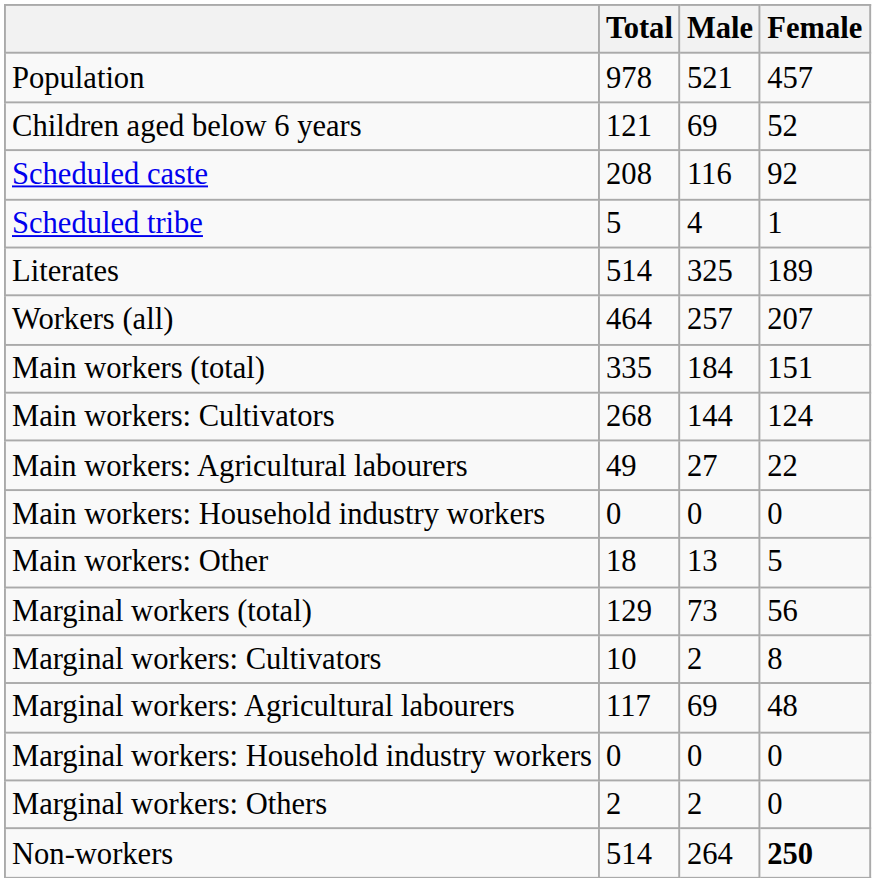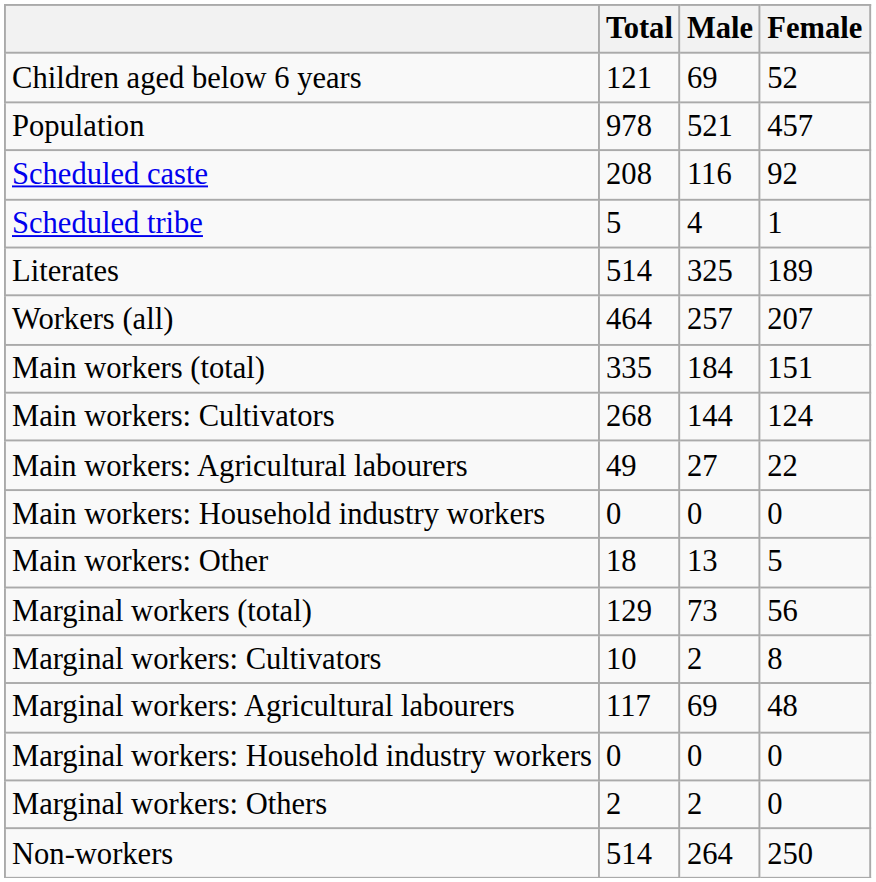rows swapped: Population <-> Children aged below 6 years
Non-workers | Female: bold -> normal
